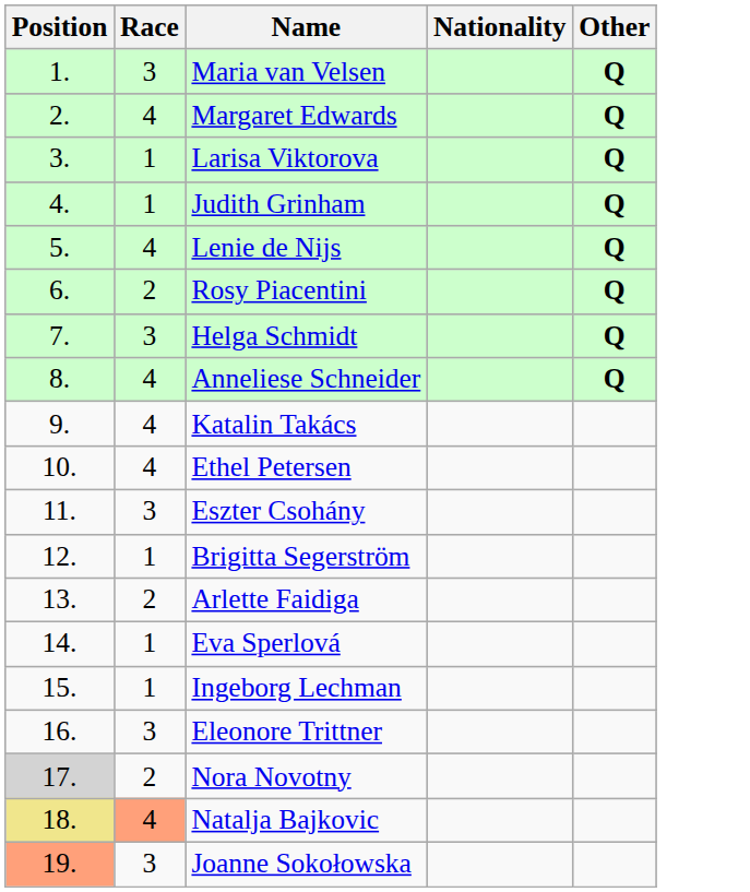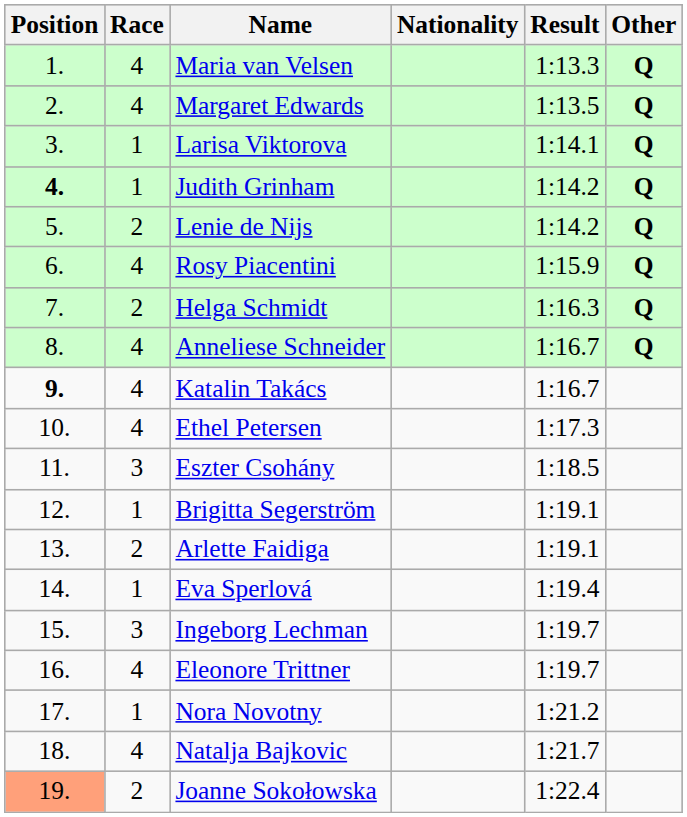+ column: Result | 1:13.3 | 1:13.5 | 1:14.1 | 1:14.2 | 1:14.2 | 1:15.9 | 1:16.3 | 1:16.7 | 1:16.7 | 1:17.3 | 1:18.5 | 1:19.1 | 1:19.1 | 1:19.4 | 1:19.7 | 1:19.7 | 1:21.2 | 1:21.7 | 1:22.4
Maria van Velsen | Race: 3 -> 4
Judith Grinham | Position: normal -> bold
Lenie de Nijs | Race: 4 -> 2
Rosy Piacentini | Race: 2 -> 4
Helga Schmidt | Race: 3 -> 2
Katalin Takács | Position: normal -> bold
Ingeborg Lechman | Race: 1 -> 3
Eleonore Trittner | Race: 3 -> 4
Nora Novotny | Position: lightgrey background -> no background
Nora Novotny | Race: 2 -> 1
Natalja Bajkovic | Position: khaki background -> no background
Natalja Bajkovic | Race: lightsalmon background -> no background
Joanne Sokołowska | Race: 3 -> 2
